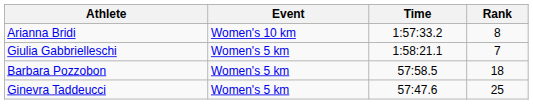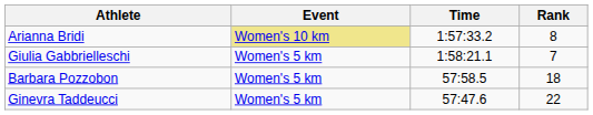Arianna Bridi | Event: no background -> khaki background
Ginevra Taddeucci | Rank: 25 -> 22
